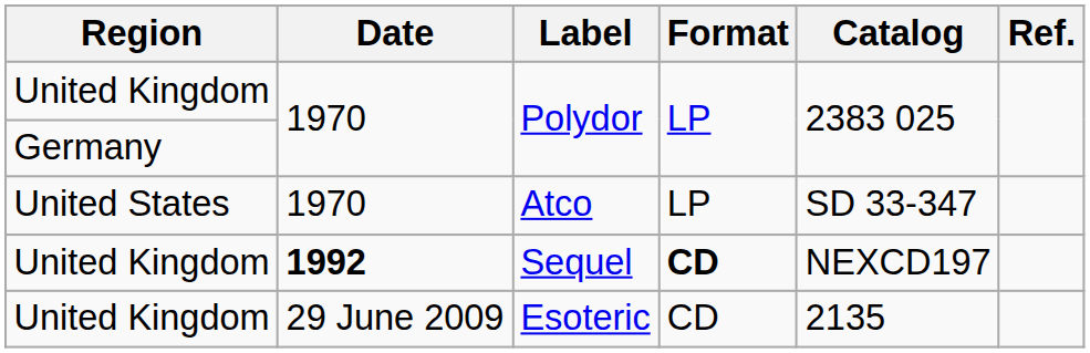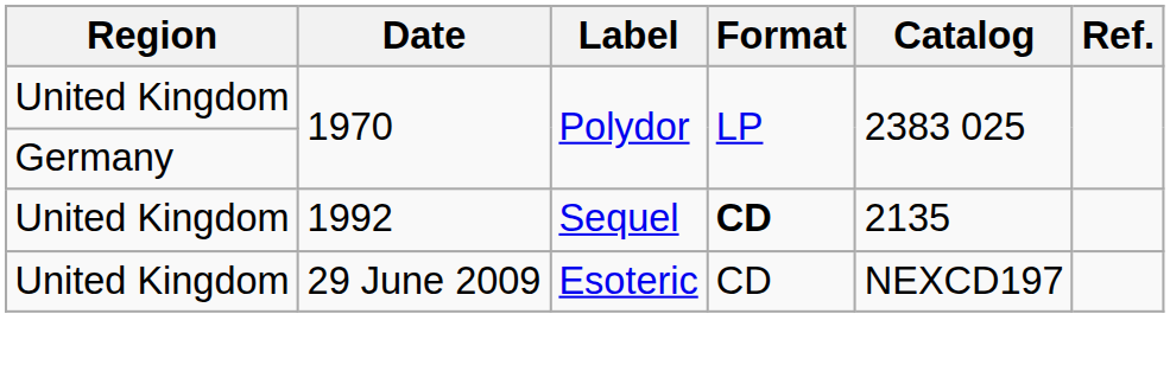- row: United States | 1970 | Atco | LP | SD 33-347
Sequel | Date: bold -> normal
Sequel | Catalog: NEXCD197 -> 2135
Esoteric | Catalog: 2135 -> NEXCD197
